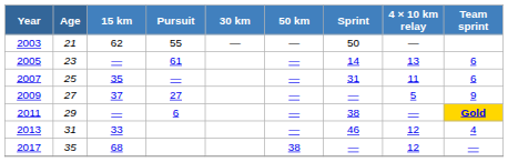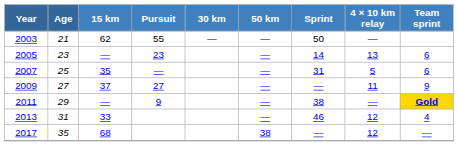2005 | Pursuit: 61 -> 23
2007 | 4 × 10 km relay: 11 -> 5
2009 | 4 × 10 km relay: 5 -> 11
2011 | Pursuit: 6 -> 9
